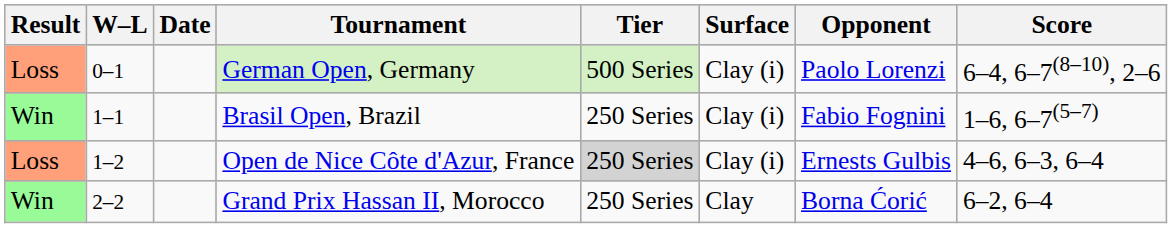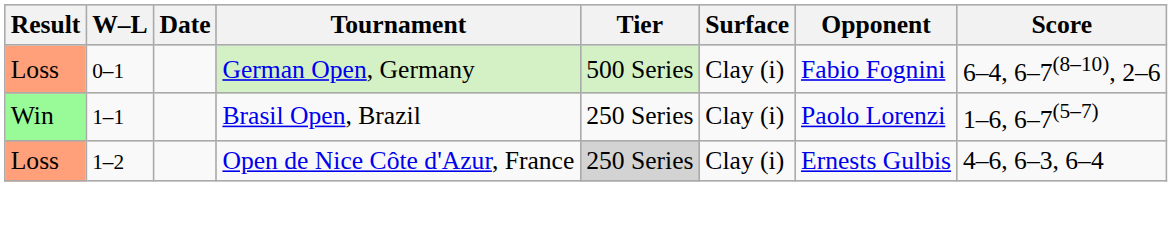German Open, Germany | Opponent: Paolo Lorenzi -> Fabio Fognini
Brasil Open, Brazil | Opponent: Fabio Fognini -> Paolo Lorenzi
- row: Win | 2–2 | Grand Prix Hassan II, Morocco | 250 Series | Clay | Borna Ćorić | 6–2, 6–4
